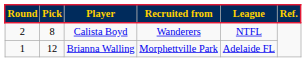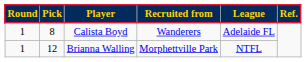Calista Boyd | column 1: 2 -> 1
Calista Boyd | column 5: NTFL -> Adelaide FL
Brianna Walling | column 5: Adelaide FL -> NTFL
